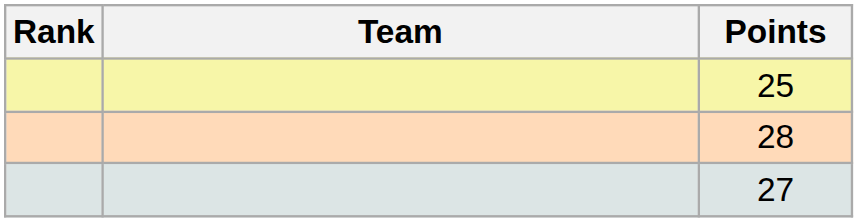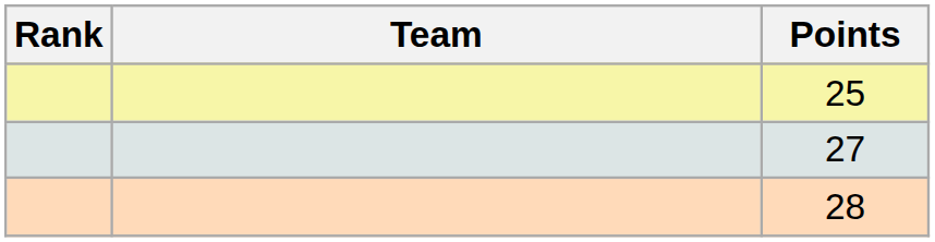rows swapped: 27 <-> 28
